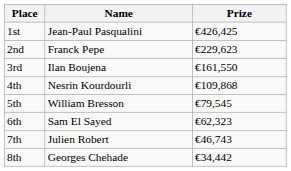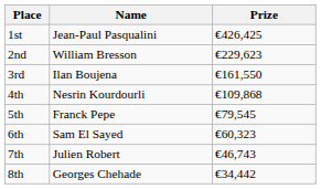2nd | Name: Franck Pepe -> William Bresson
5th | Name: William Bresson -> Franck Pepe
6th | Prize: €62,323 -> €60,323
